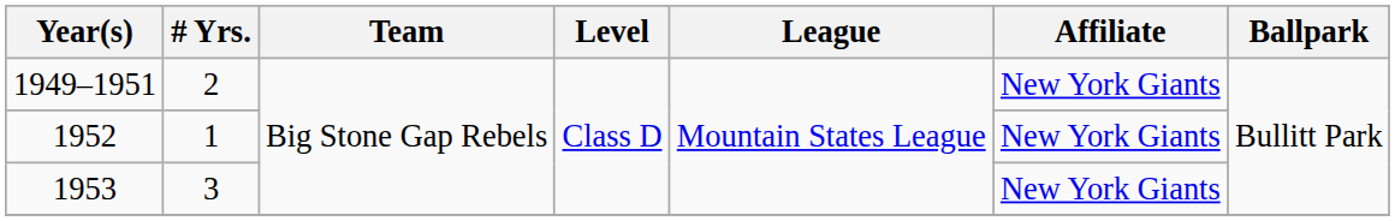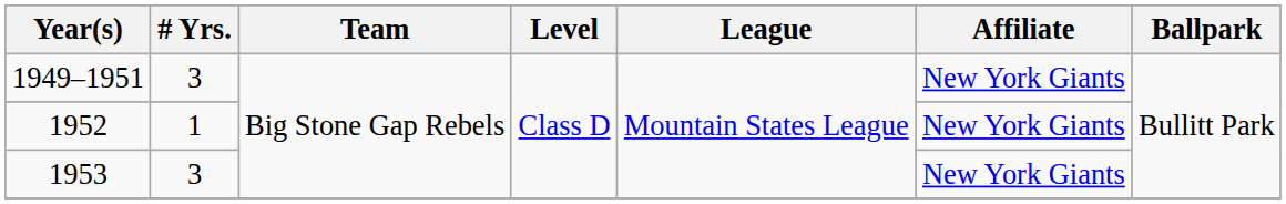1949–1951 | # Yrs.: 2 -> 3
